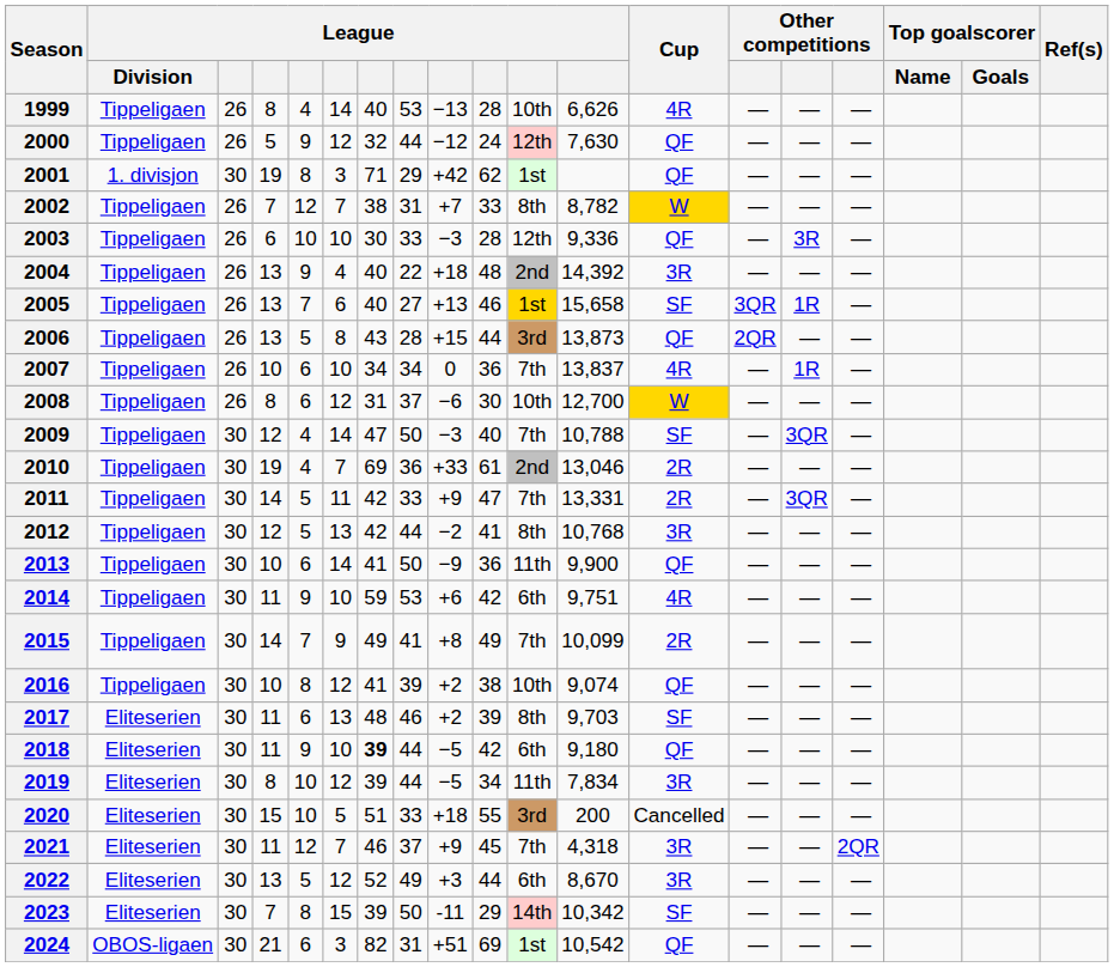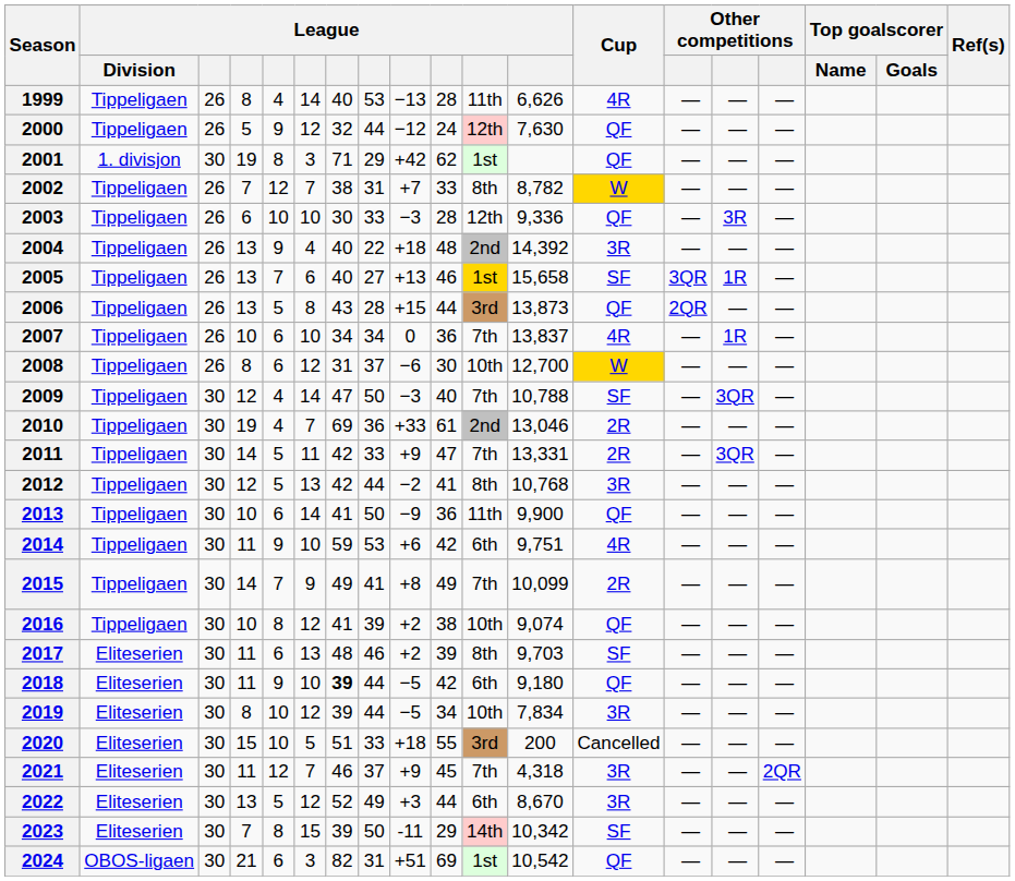1999 | column 11: 10th -> 11th
2019 | column 11: 11th -> 10th
